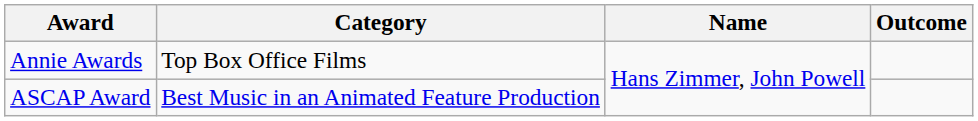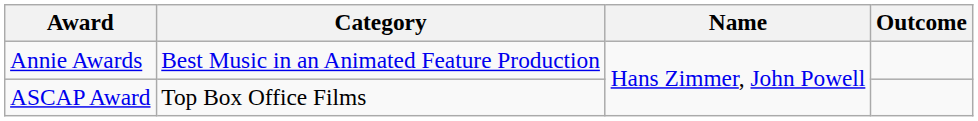Annie Awards | Category: Top Box Office Films -> Best Music in an Animated Feature Production
ASCAP Award | Category: Best Music in an Animated Feature Production -> Top Box Office Films
